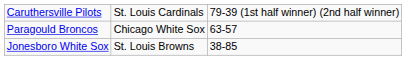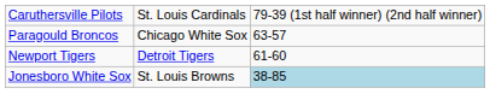+ row: Newport Tigers | Detroit Tigers | 61-60
Jonesboro White Sox | column 3: no background -> lightblue background
